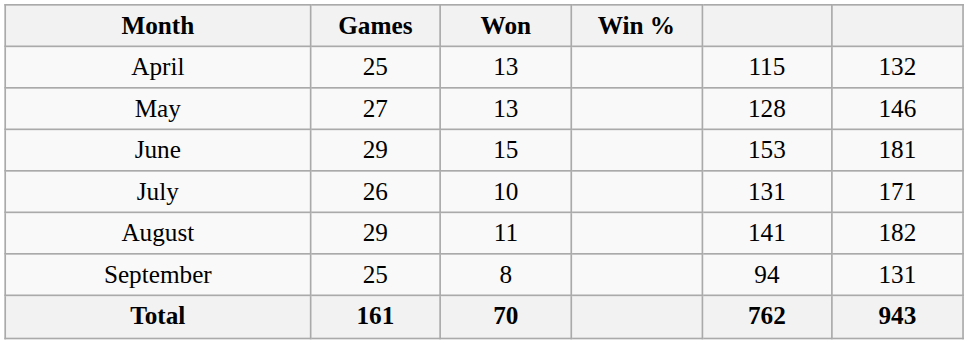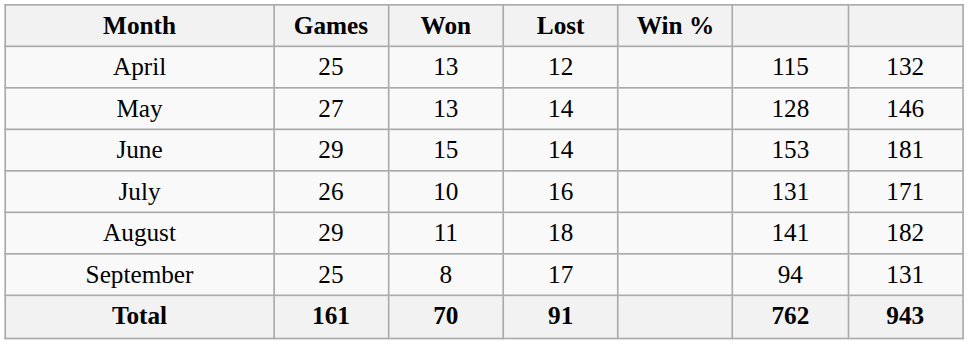+ column: Lost | 12 | 14 | 14 | 16 | 18 | 17 | 91
